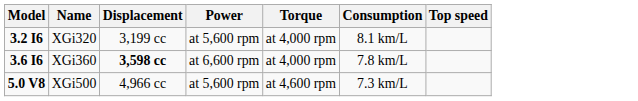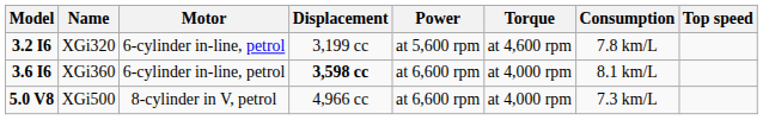+ column: Motor | 6-cylinder in-line, petrol | 6-cylinder in-line, petrol | 8-cylinder in V, petrol
XGi320 | Torque: at 4,000 rpm -> at 4,600 rpm
XGi320 | Consumption: 8.1 km/L -> 7.8 km/L
XGi360 | Consumption: 7.8 km/L -> 8.1 km/L
XGi500 | Power: at 5,600 rpm -> at 6,600 rpm
XGi500 | Torque: at 4,600 rpm -> at 4,000 rpm
